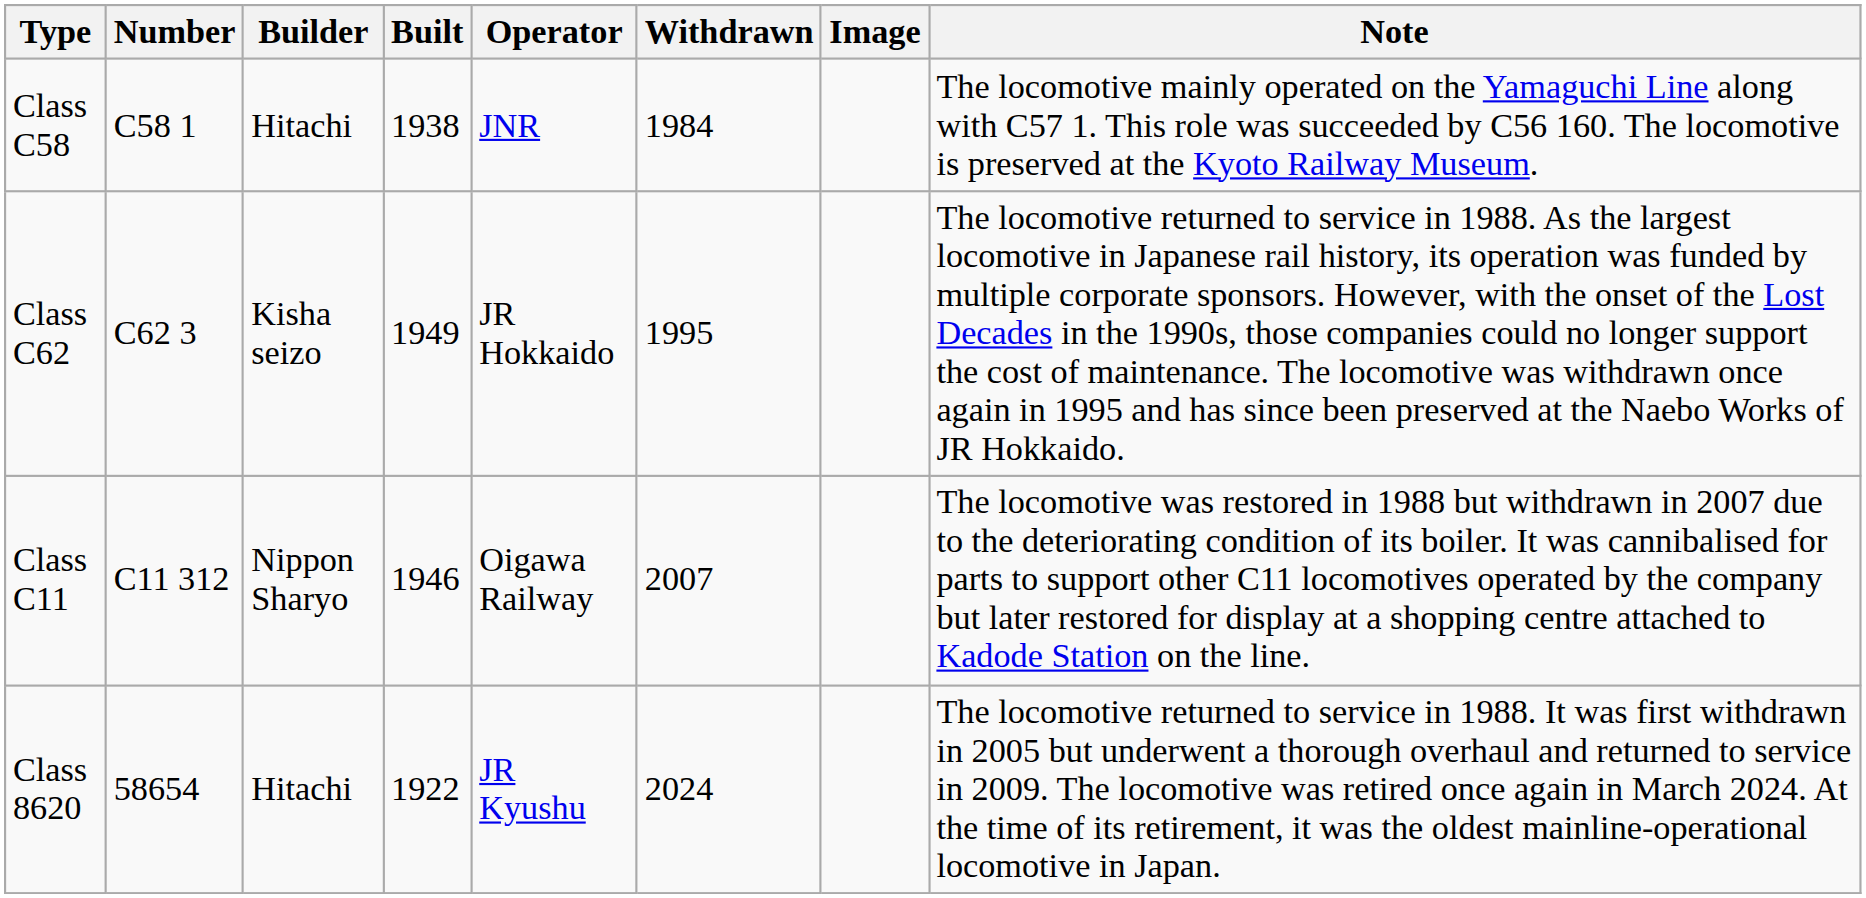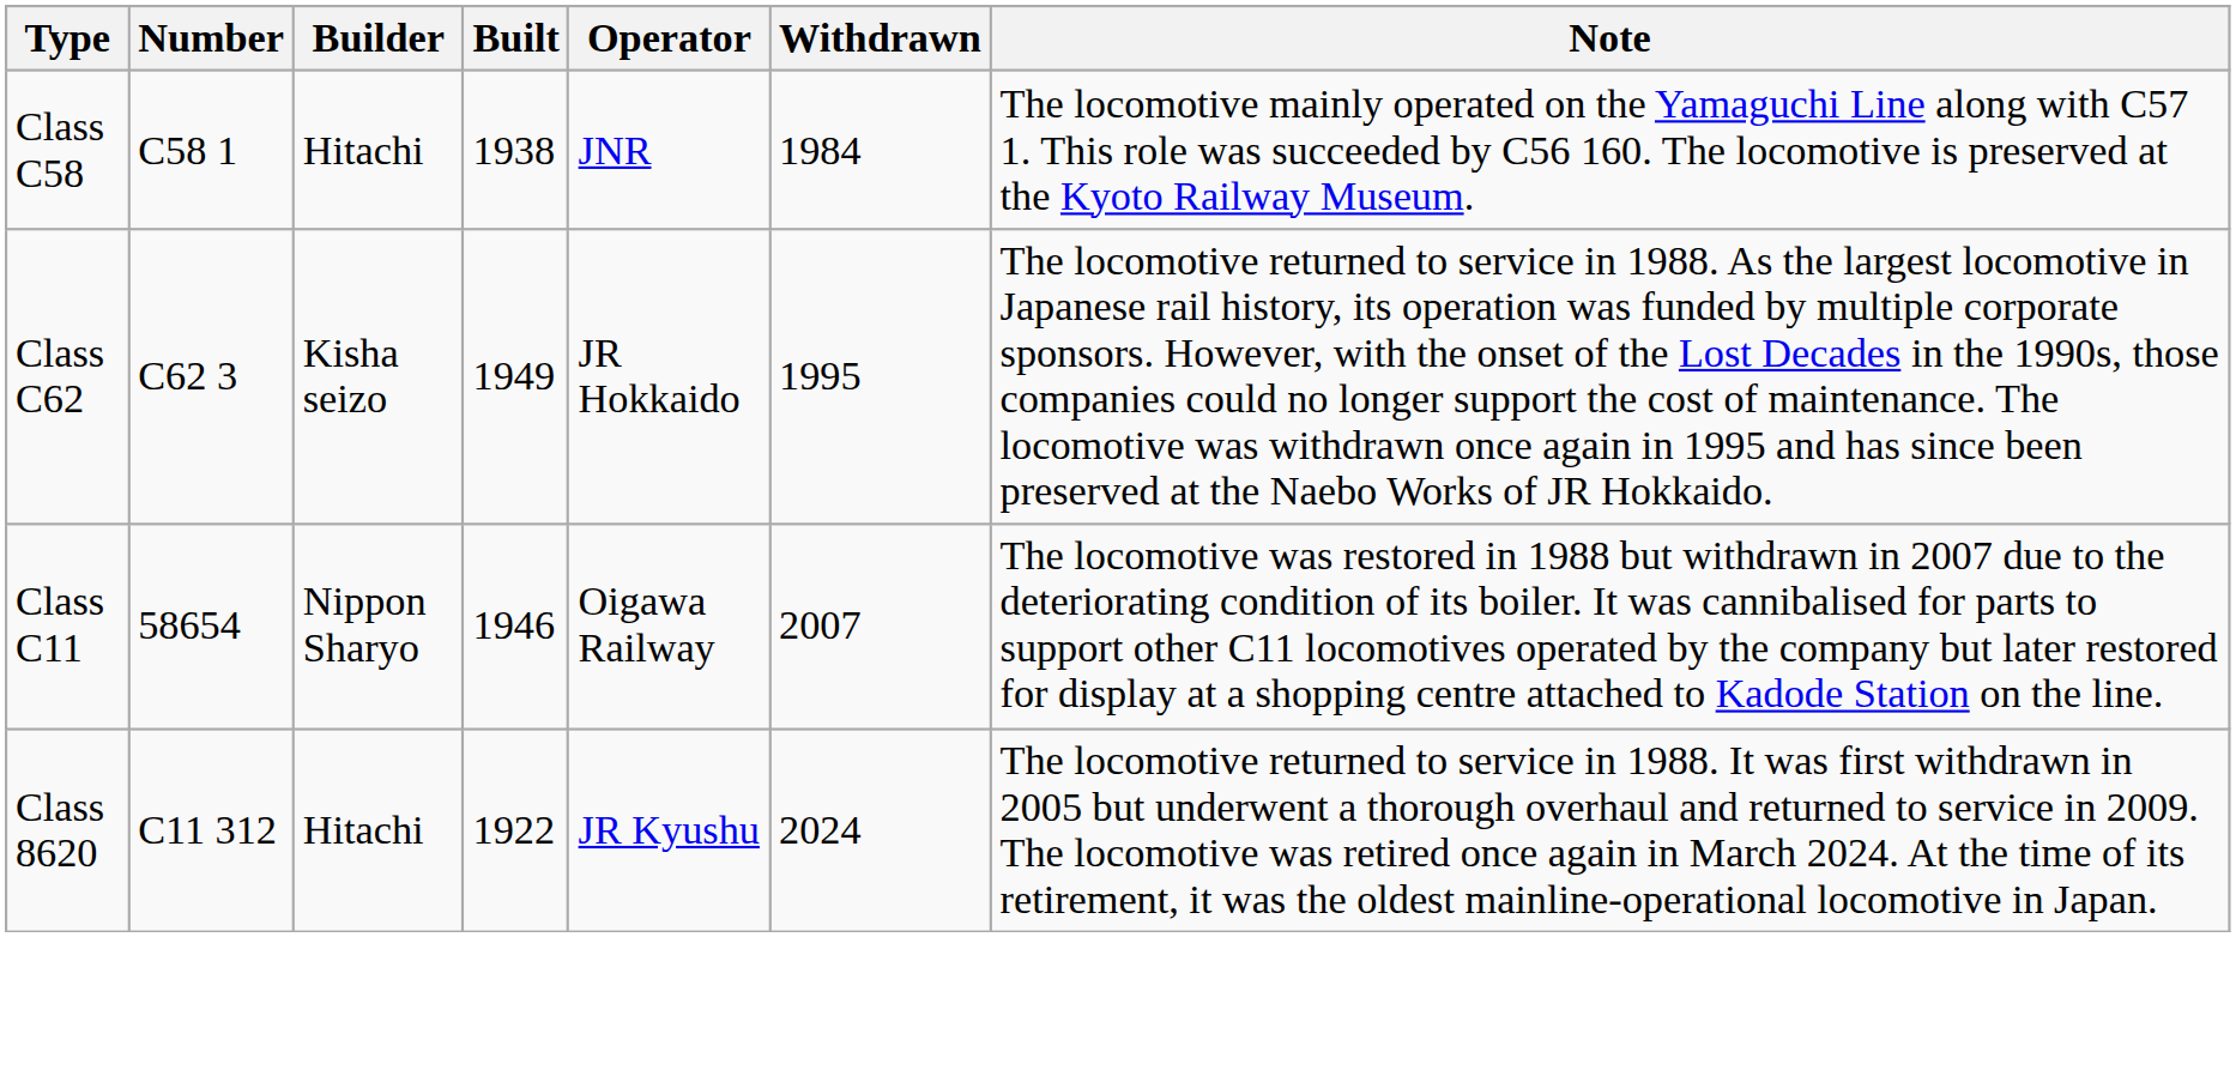- column: Image
Class C11 | Number: C11 312 -> 58654
Class 8620 | Number: 58654 -> C11 312
